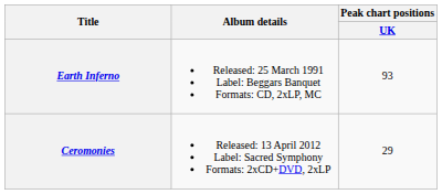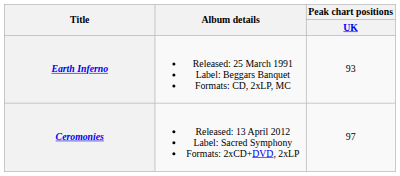Ceromonies | Peak chart positions / UK: 29 -> 97
